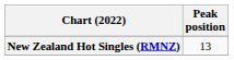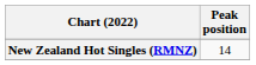New Zealand Hot Singles (RMNZ) | Peak position: 13 -> 14
